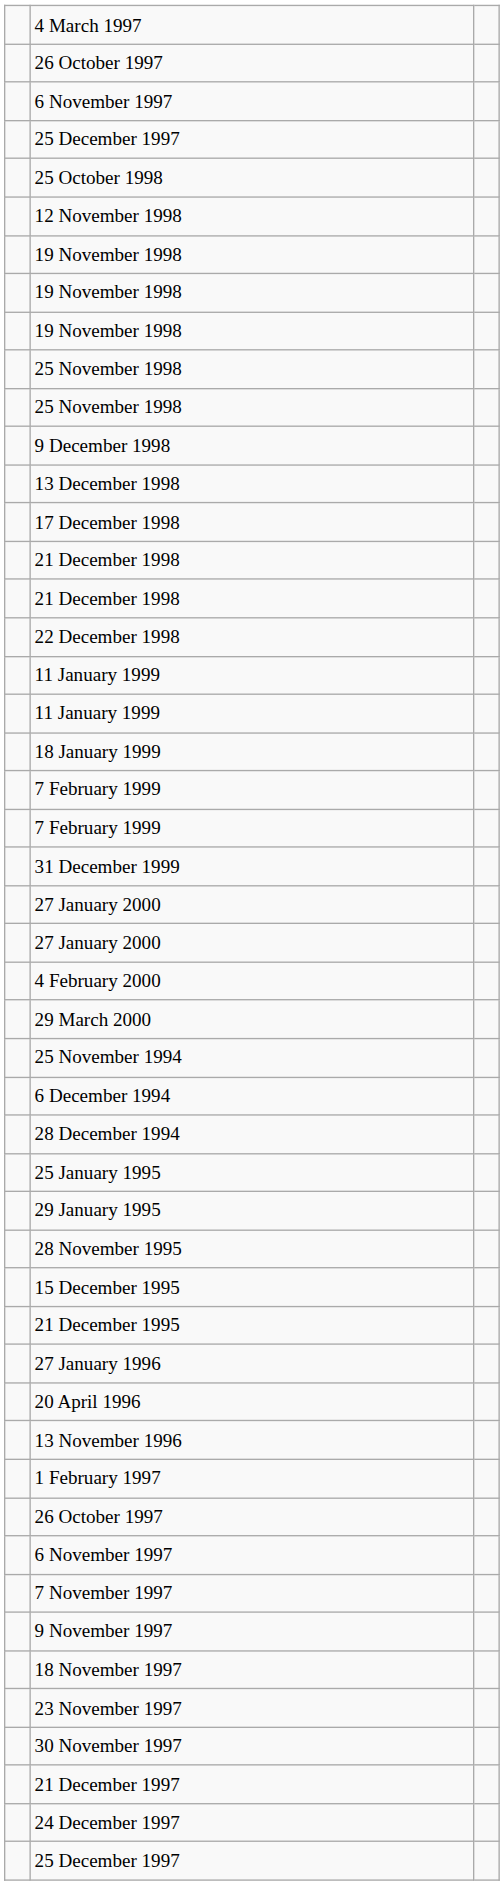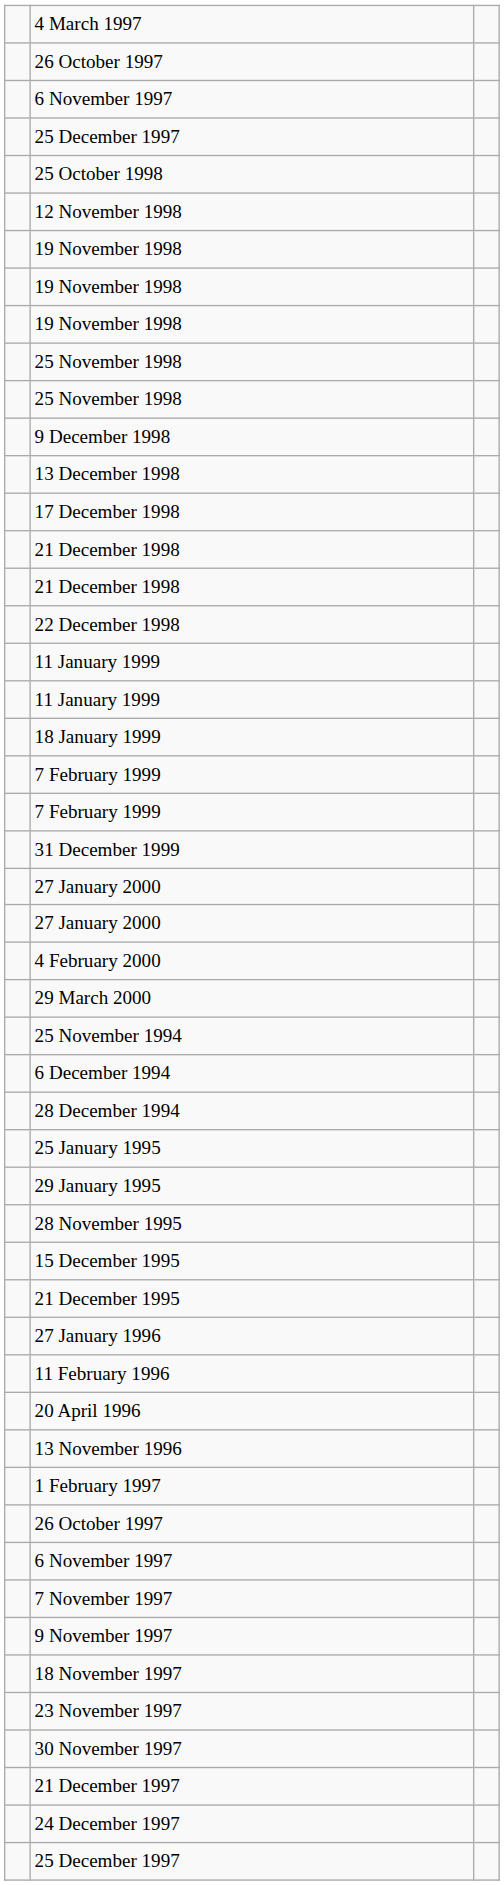+ row: 11 February 1996
